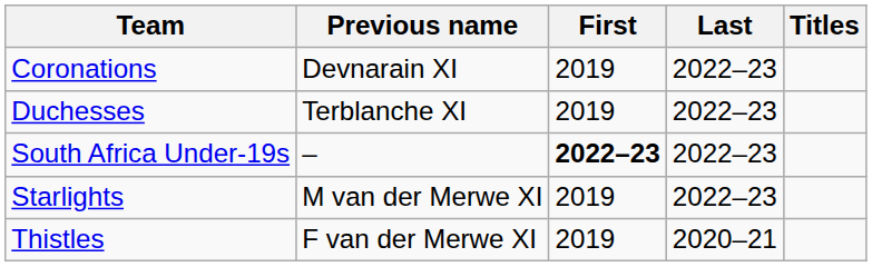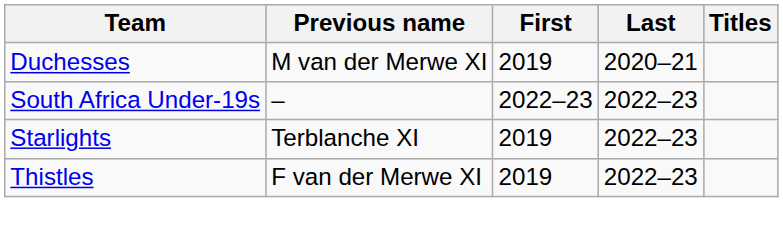- row: Coronations | Devnarain XI | 2019 | 2022–23
Duchesses | Previous name: Terblanche XI -> M van der Merwe XI
Duchesses | Last: 2022–23 -> 2020–21
South Africa Under-19s | First: bold -> normal
Starlights | Previous name: M van der Merwe XI -> Terblanche XI
Thistles | Last: 2020–21 -> 2022–23
